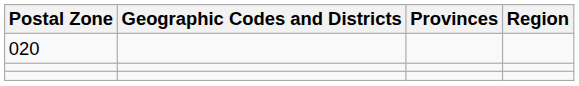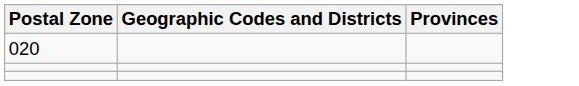- column: Region
